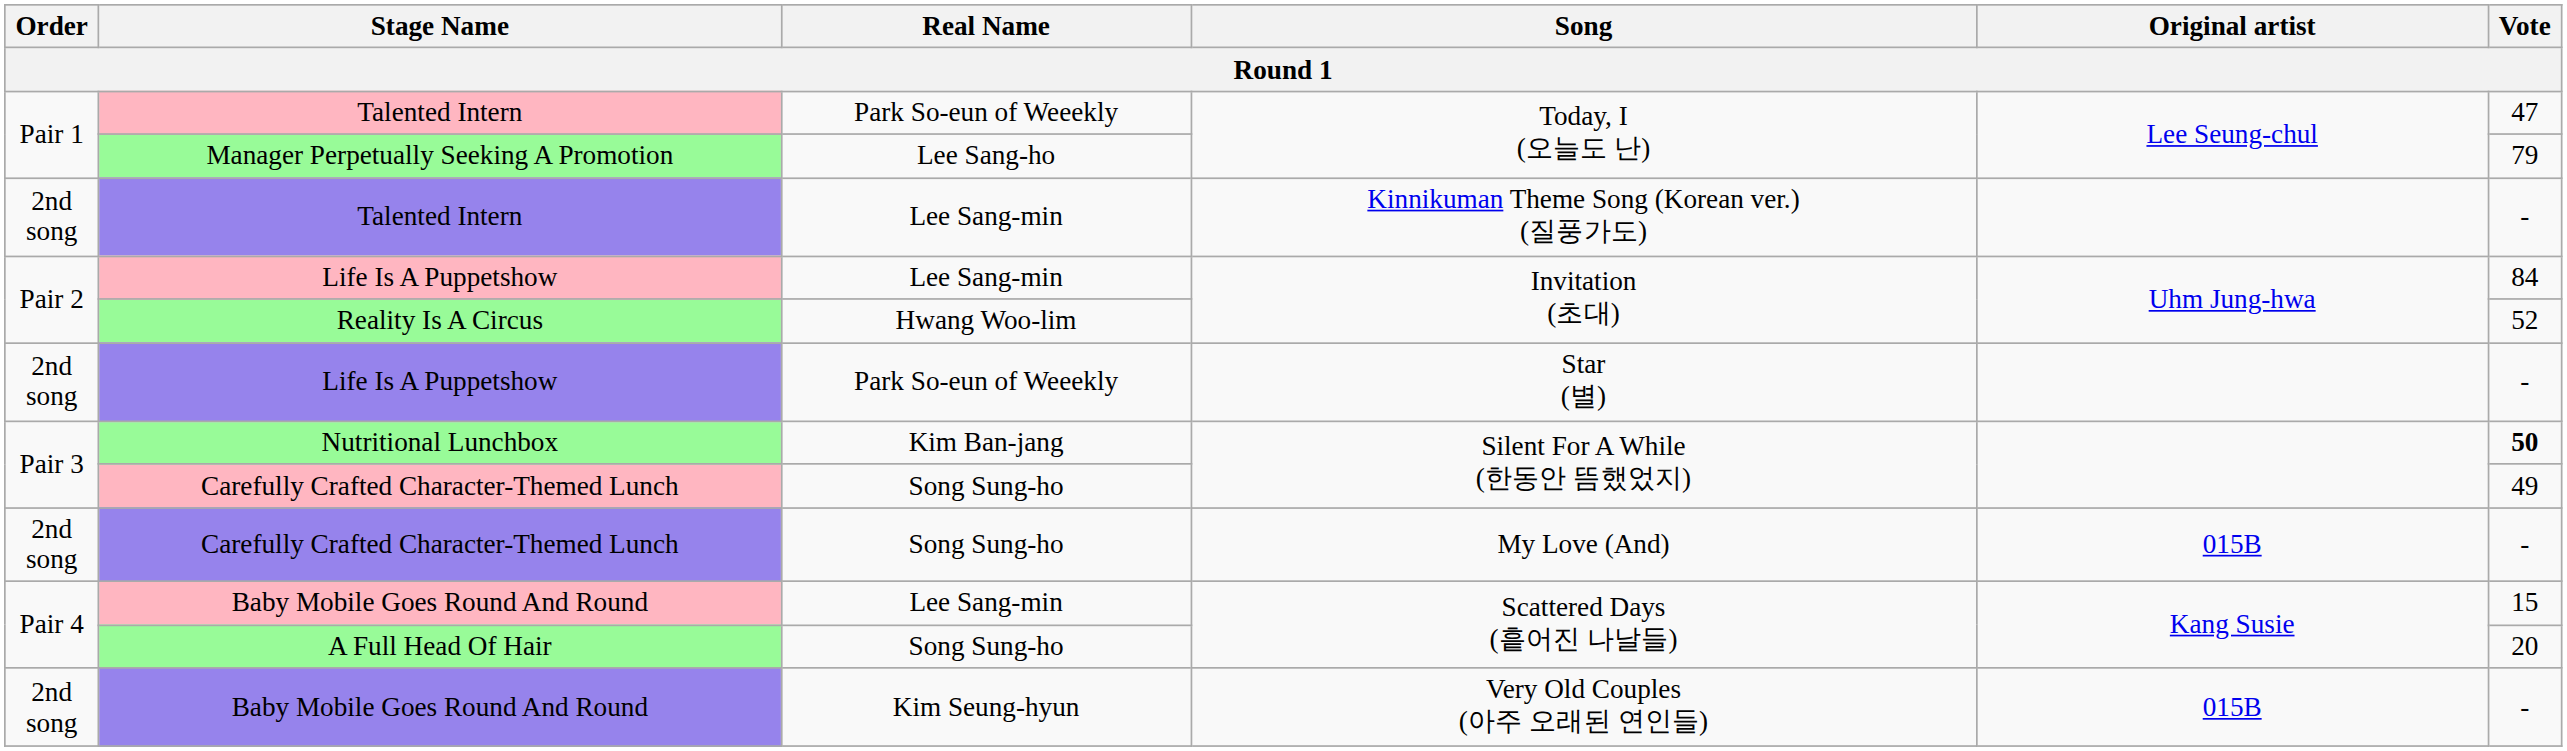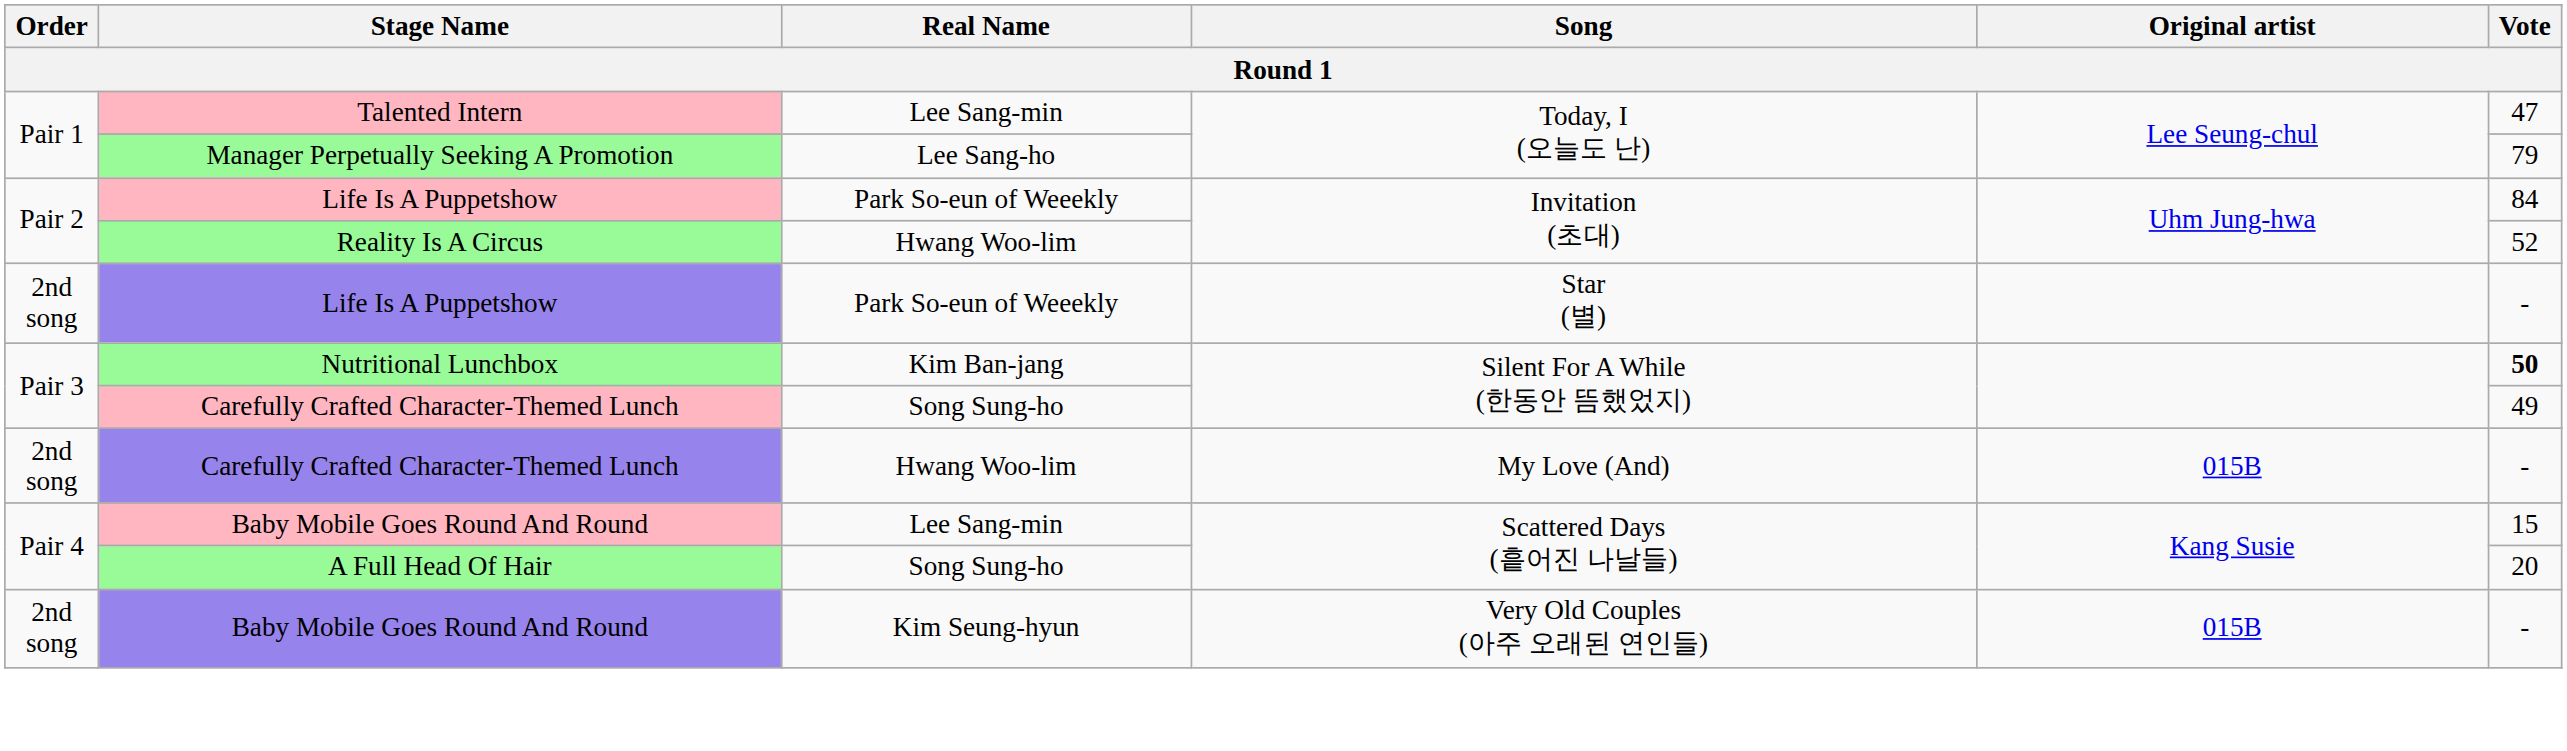Talented Intern / Today, I (오늘도 난) | Real Name: Park So-eun of Weeekly -> Lee Sang-min
- row: 2nd song | Talented Intern | Lee Sang-min | Kinnikuman Theme Song (Korean ver.) (질풍가도) | -
Life Is A Puppetshow / Invitation (초대) | Real Name: Lee Sang-min -> Park So-eun of Weeekly
Carefully Crafted Character-Themed Lunch / My Love (And) | Real Name: Song Sung-ho -> Hwang Woo-lim
